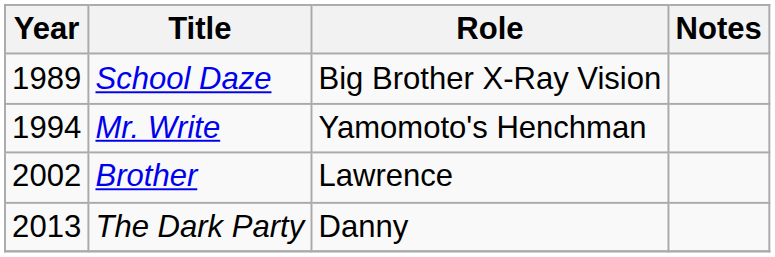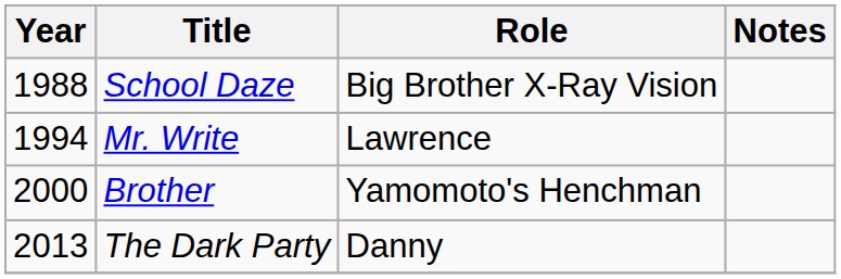School Daze | Year: 1989 -> 1988
Mr. Write | Role: Yamomoto's Henchman -> Lawrence
Brother | Year: 2002 -> 2000
Brother | Role: Lawrence -> Yamomoto's Henchman
